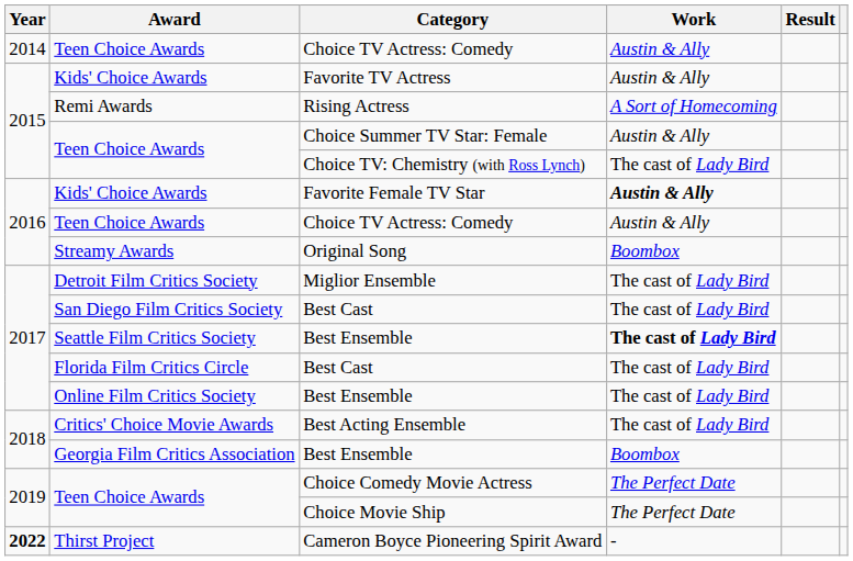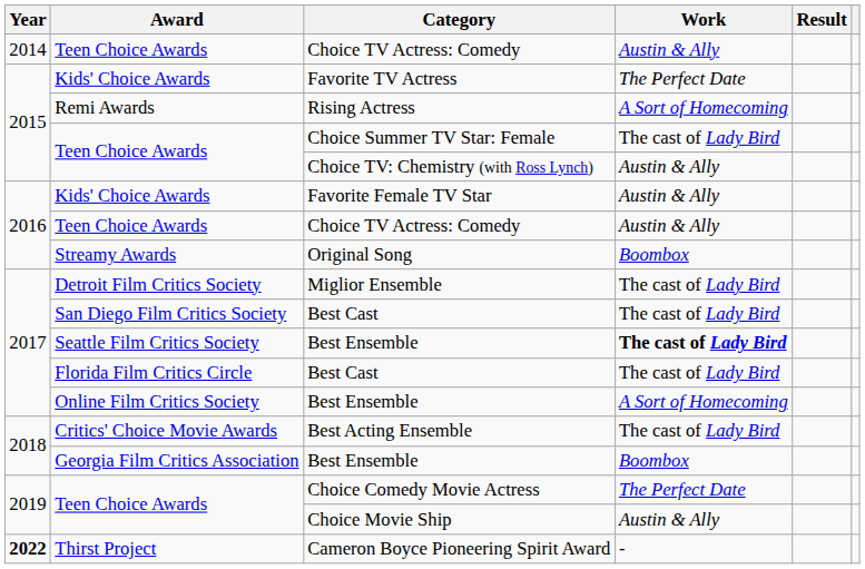Favorite TV Actress | Work: Austin & Ally -> The Perfect Date
Choice Summer TV Star: Female | Work: Austin & Ally -> The cast of Lady Bird
Choice TV: Chemistry (with Ross Lynch) | Work: The cast of Lady Bird -> Austin & Ally
Favorite Female TV Star | Work: bold -> normal
Online Film Critics Society / Best Ensemble | Work: The cast of Lady Bird -> A Sort of Homecoming
Choice Movie Ship | Work: The Perfect Date -> Austin & Ally
